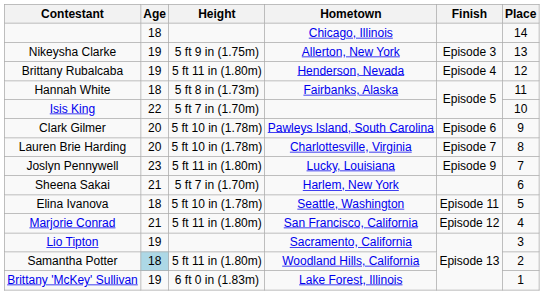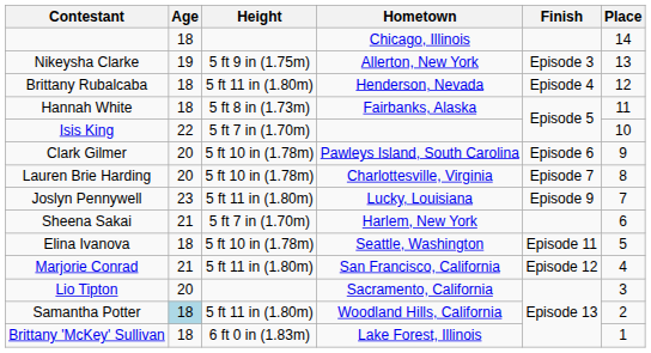Brittany Rubalcaba | Age: 19 -> 18
Lio Tipton | Age: 19 -> 20
Brittany 'McKey' Sullivan | Age: 19 -> 18
